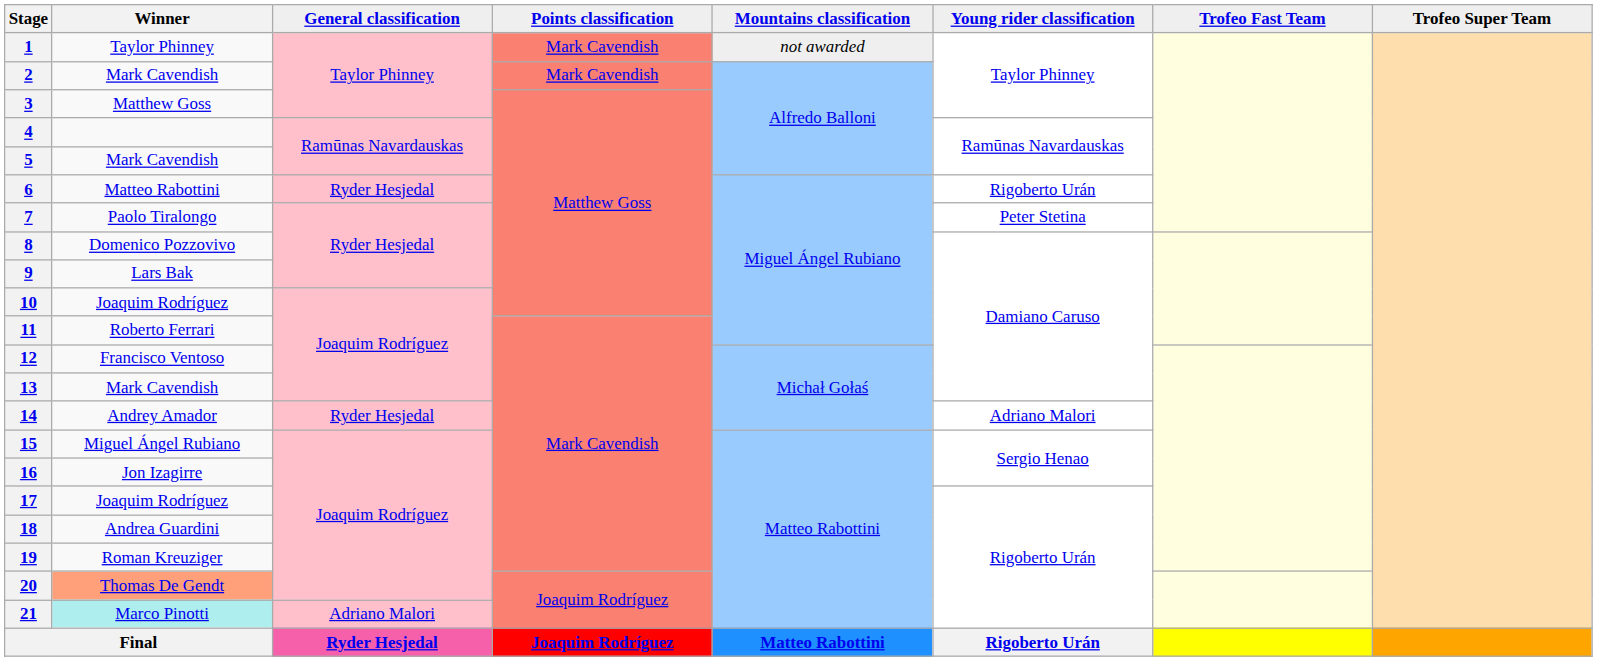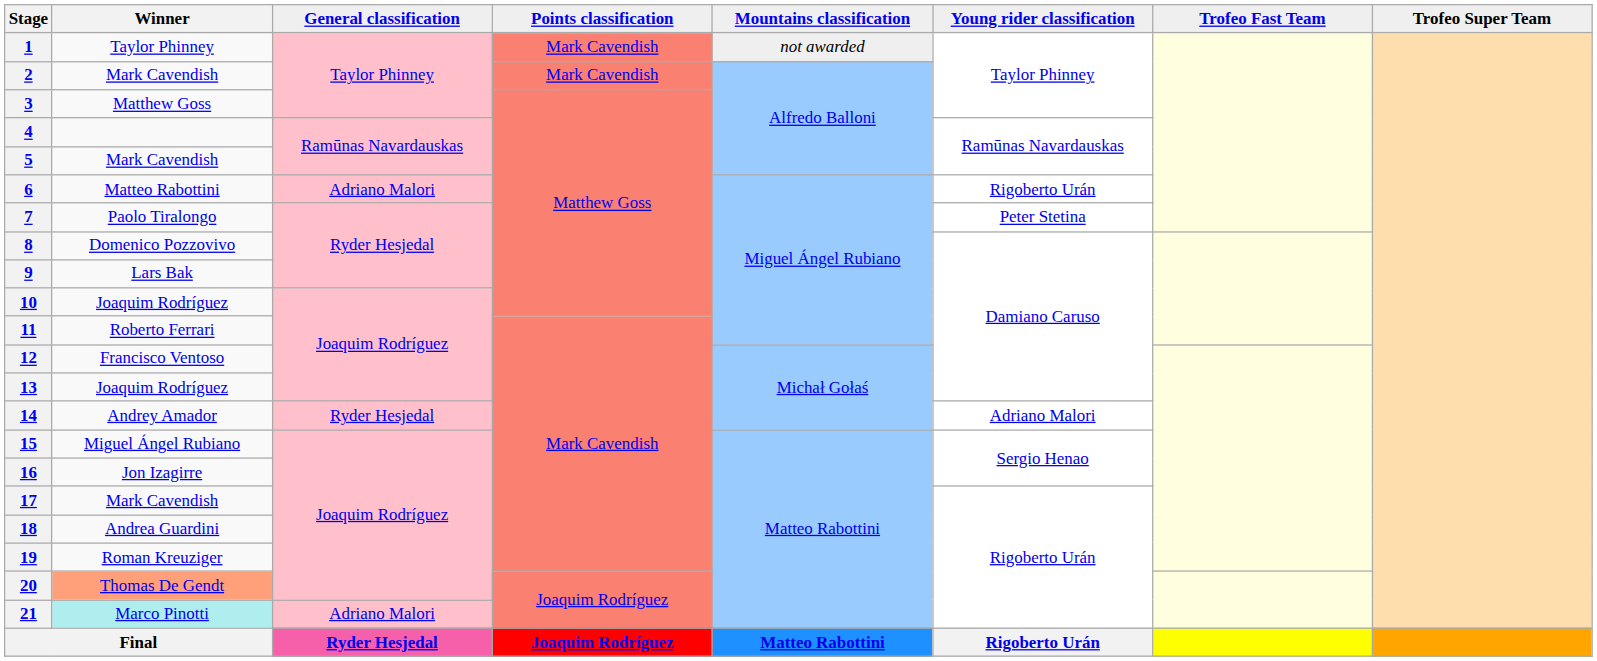6 | General classification: Ryder Hesjedal -> Adriano Malori
13 | Winner: Mark Cavendish -> Joaquim Rodríguez
17 | Winner: Joaquim Rodríguez -> Mark Cavendish
